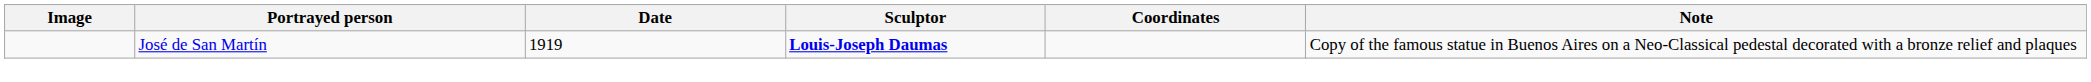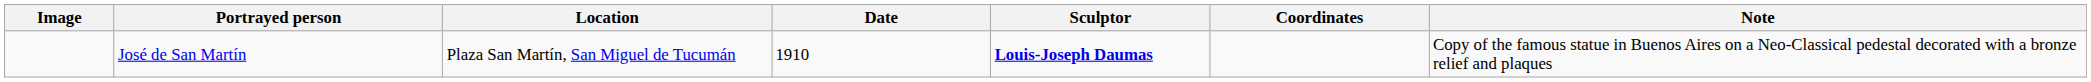+ column: Location | Plaza San Martín, San Miguel de Tucumán
José de San Martín | Date: 1919 -> 1910
